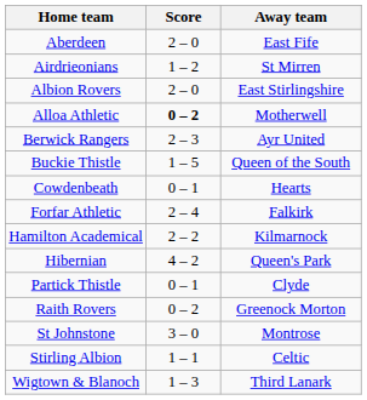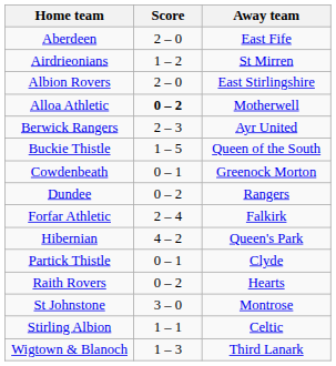Cowdenbeath | Away team: Hearts -> Greenock Morton
+ row: Dundee | 0 – 2 | Rangers
- row: Hamilton Academical | 2 – 2 | Kilmarnock
Raith Rovers | Away team: Greenock Morton -> Hearts
